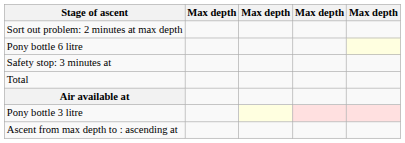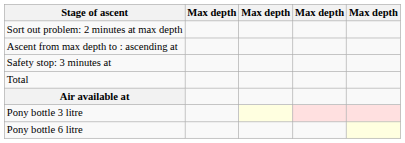rows swapped: Ascent from max depth to : ascending at <-> Pony bottle 6 litre
